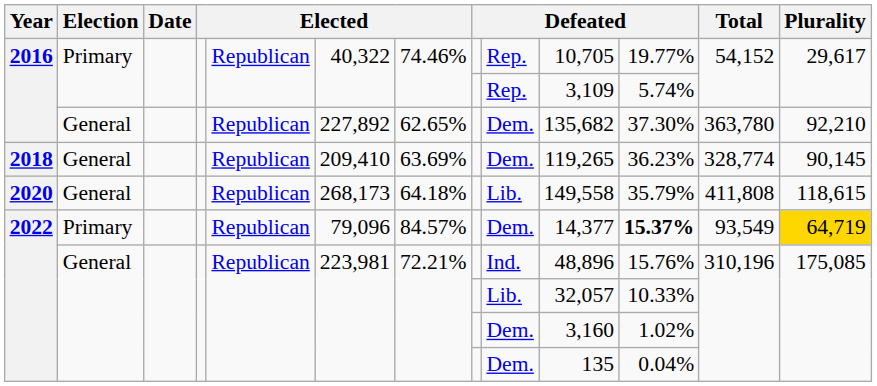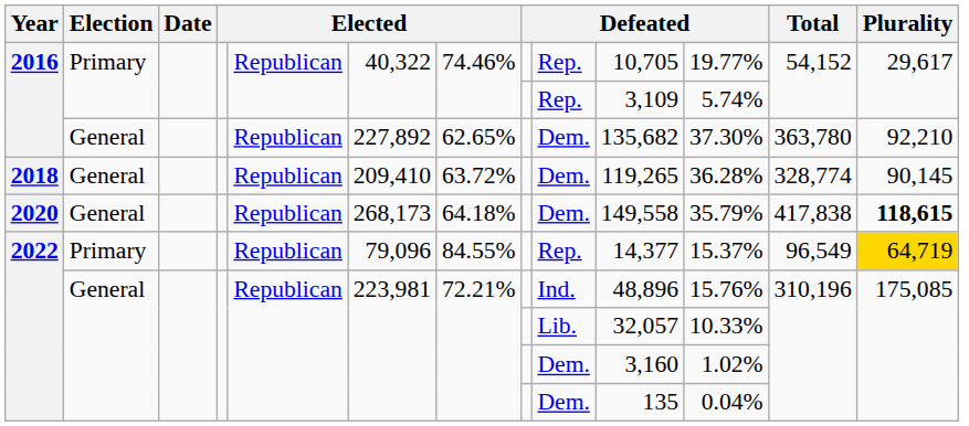2018 | column 7: 63.69% -> 63.72%
2018 | column 11: 36.23% -> 36.28%
2020 | column 9: Lib. -> Dem.
2020 | Total: 411,808 -> 417,838
2020 | Plurality: normal -> bold
2022 / Primary | column 7: 84.57% -> 84.55%
2022 / Primary | column 9: Dem. -> Rep.
2022 / Primary | column 11: bold -> normal
2022 / Primary | Total: 93,549 -> 96,549
